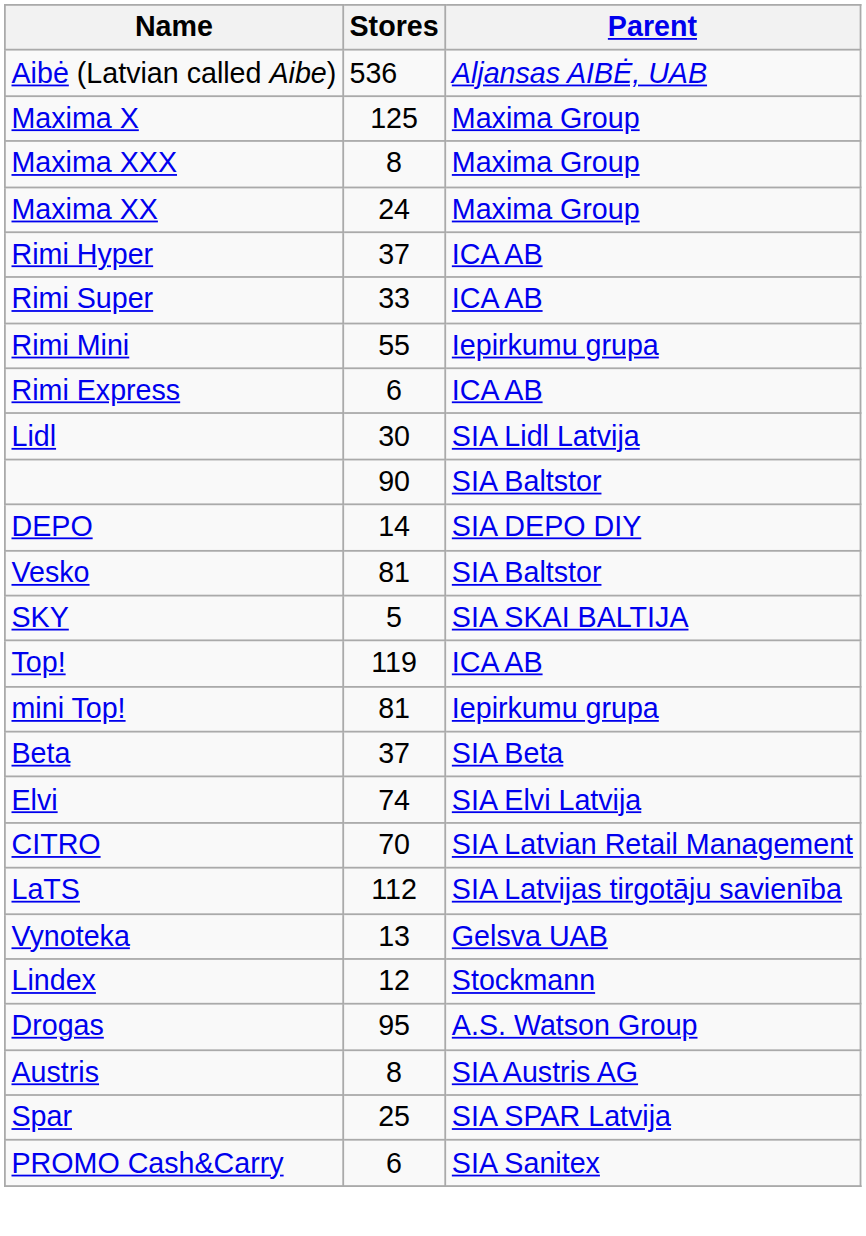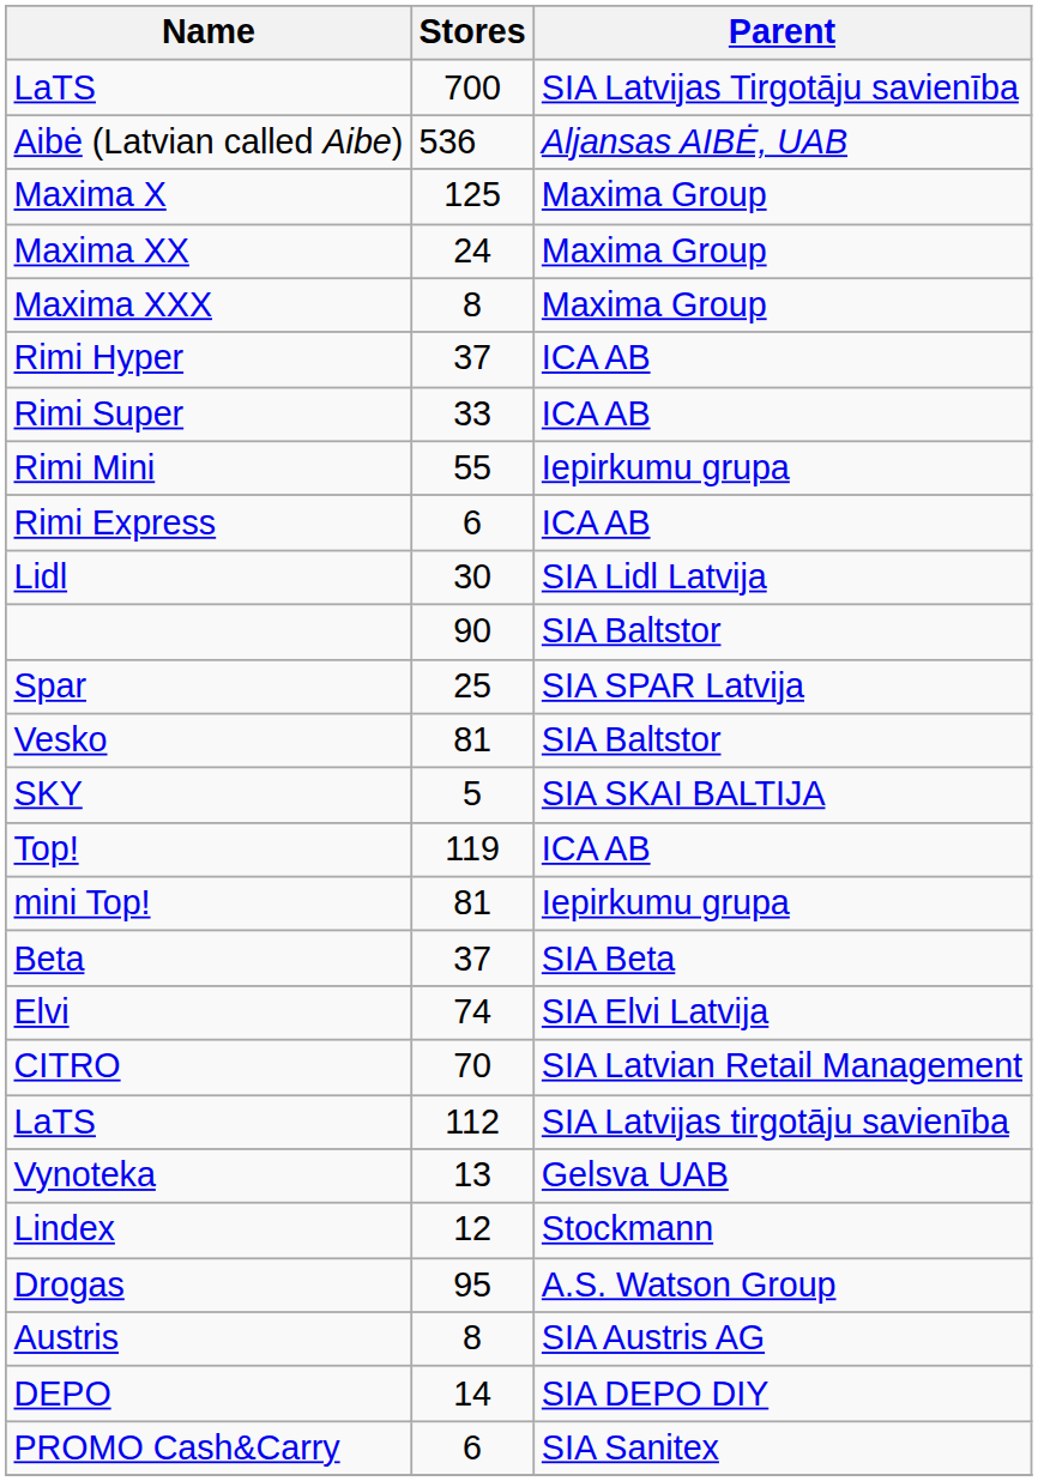+ row: LaTS | 700 | SIA Latvijas Tirgotāju savienība
rows swapped: Maxima XX <-> Maxima XXX
rows swapped: Spar <-> DEPO
